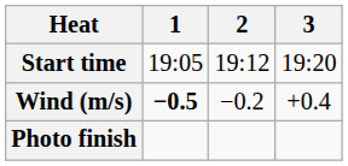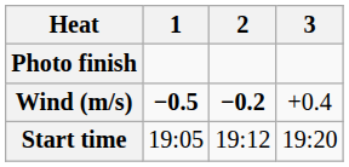rows swapped: Start time <-> Photo finish
Wind (m/s) | 2: normal -> bold
